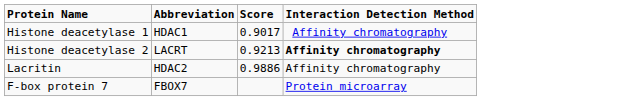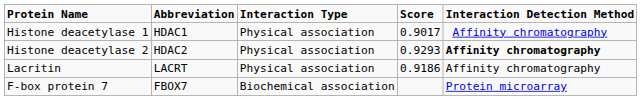+ column: Interaction Type | Physical association | Physical association | Physical association | Biochemical association
Histone deacetylase 2 | Abbreviation: LACRT -> HDAC2
Histone deacetylase 2 | Score: 0.9213 -> 0.9293
Lacritin | Abbreviation: HDAC2 -> LACRT
Lacritin | Score: 0.9886 -> 0.9186
